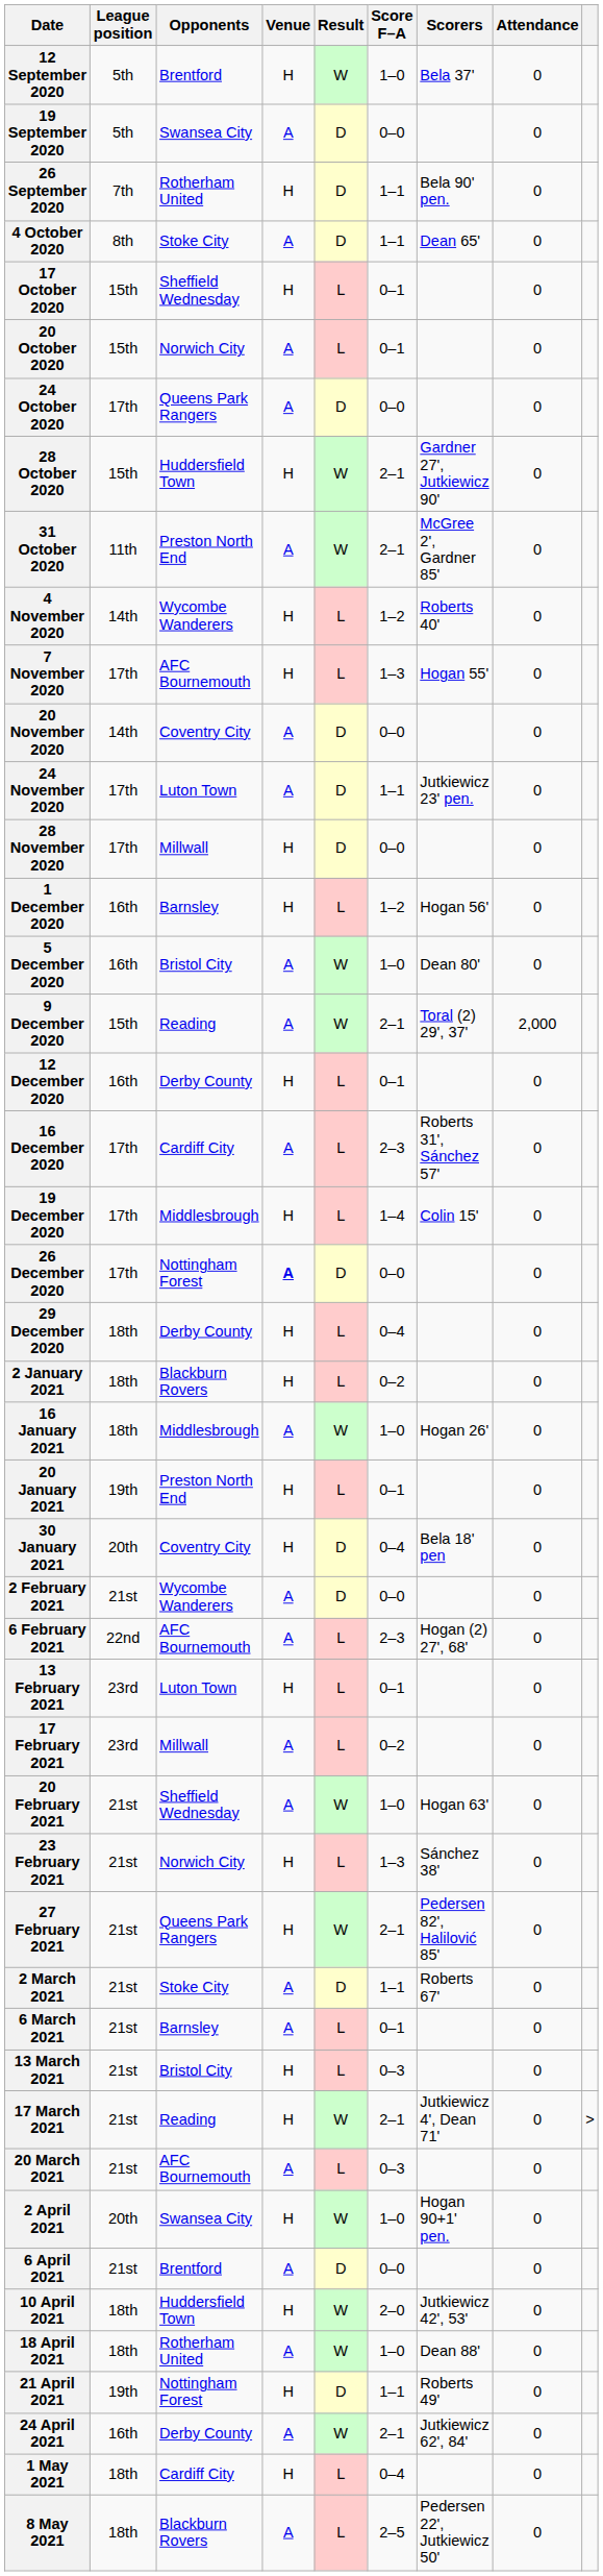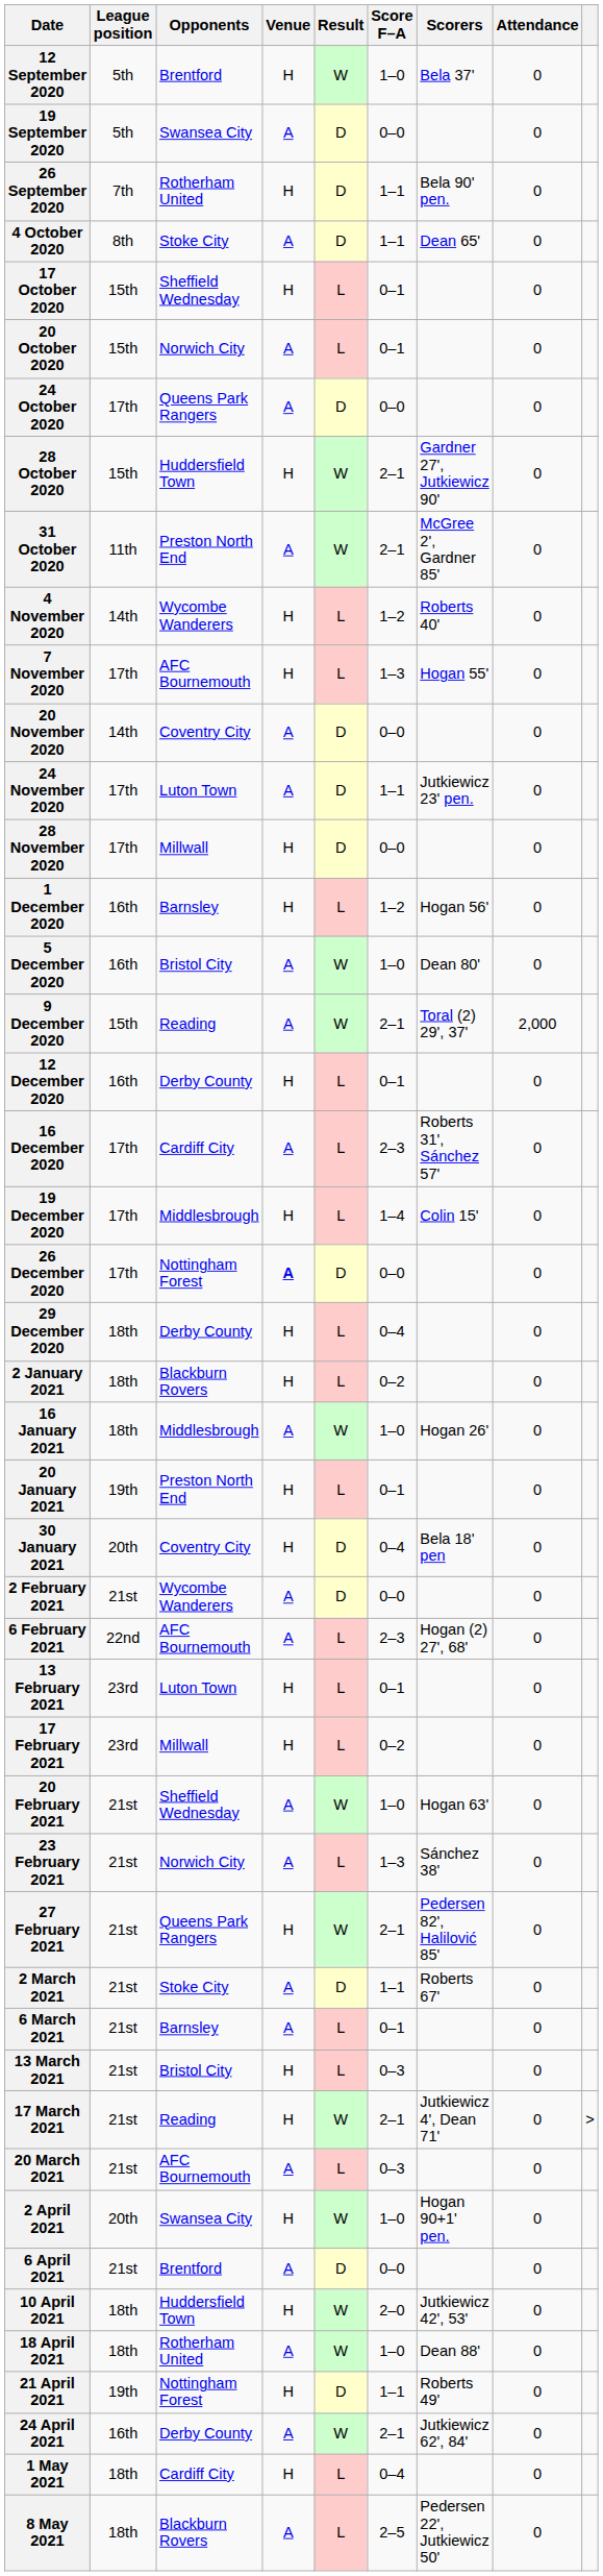17 February 2021 | Venue: A -> H
23 February 2021 | Venue: H -> A
